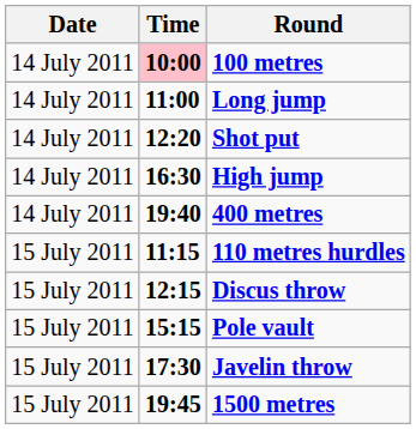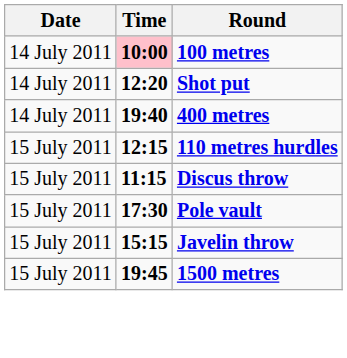- row: 14 July 2011 | 11:00 | Long jump
- row: 14 July 2011 | 16:30 | High jump
110 metres hurdles | Time: 11:15 -> 12:15
Discus throw | Time: 12:15 -> 11:15
Pole vault | Time: 15:15 -> 17:30
Javelin throw | Time: 17:30 -> 15:15
